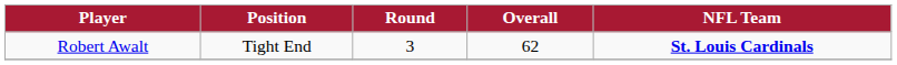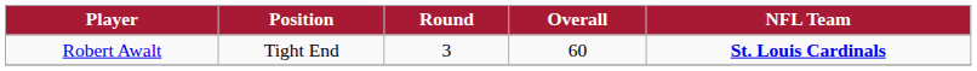Robert Awalt | Overall: 62 -> 60
